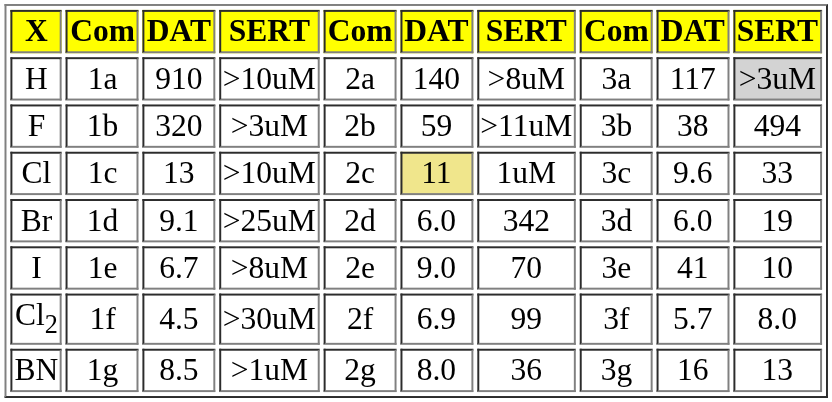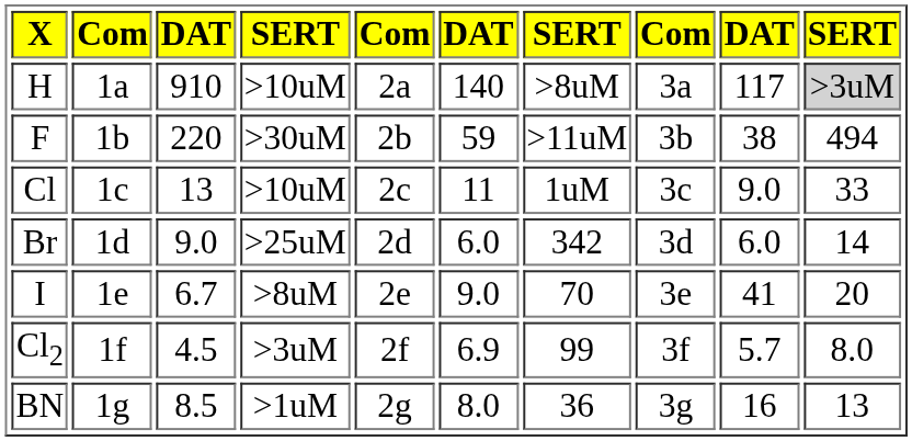F | column 3: 320 -> 220
F | column 4: >3uM -> >30uM
Cl | column 6: khaki background -> no background
Cl | column 9: 9.6 -> 9.0
Br | column 3: 9.1 -> 9.0
Br | column 10: 19 -> 14
I | column 10: 10 -> 20
Cl2 | column 4: >30uM -> >3uM
